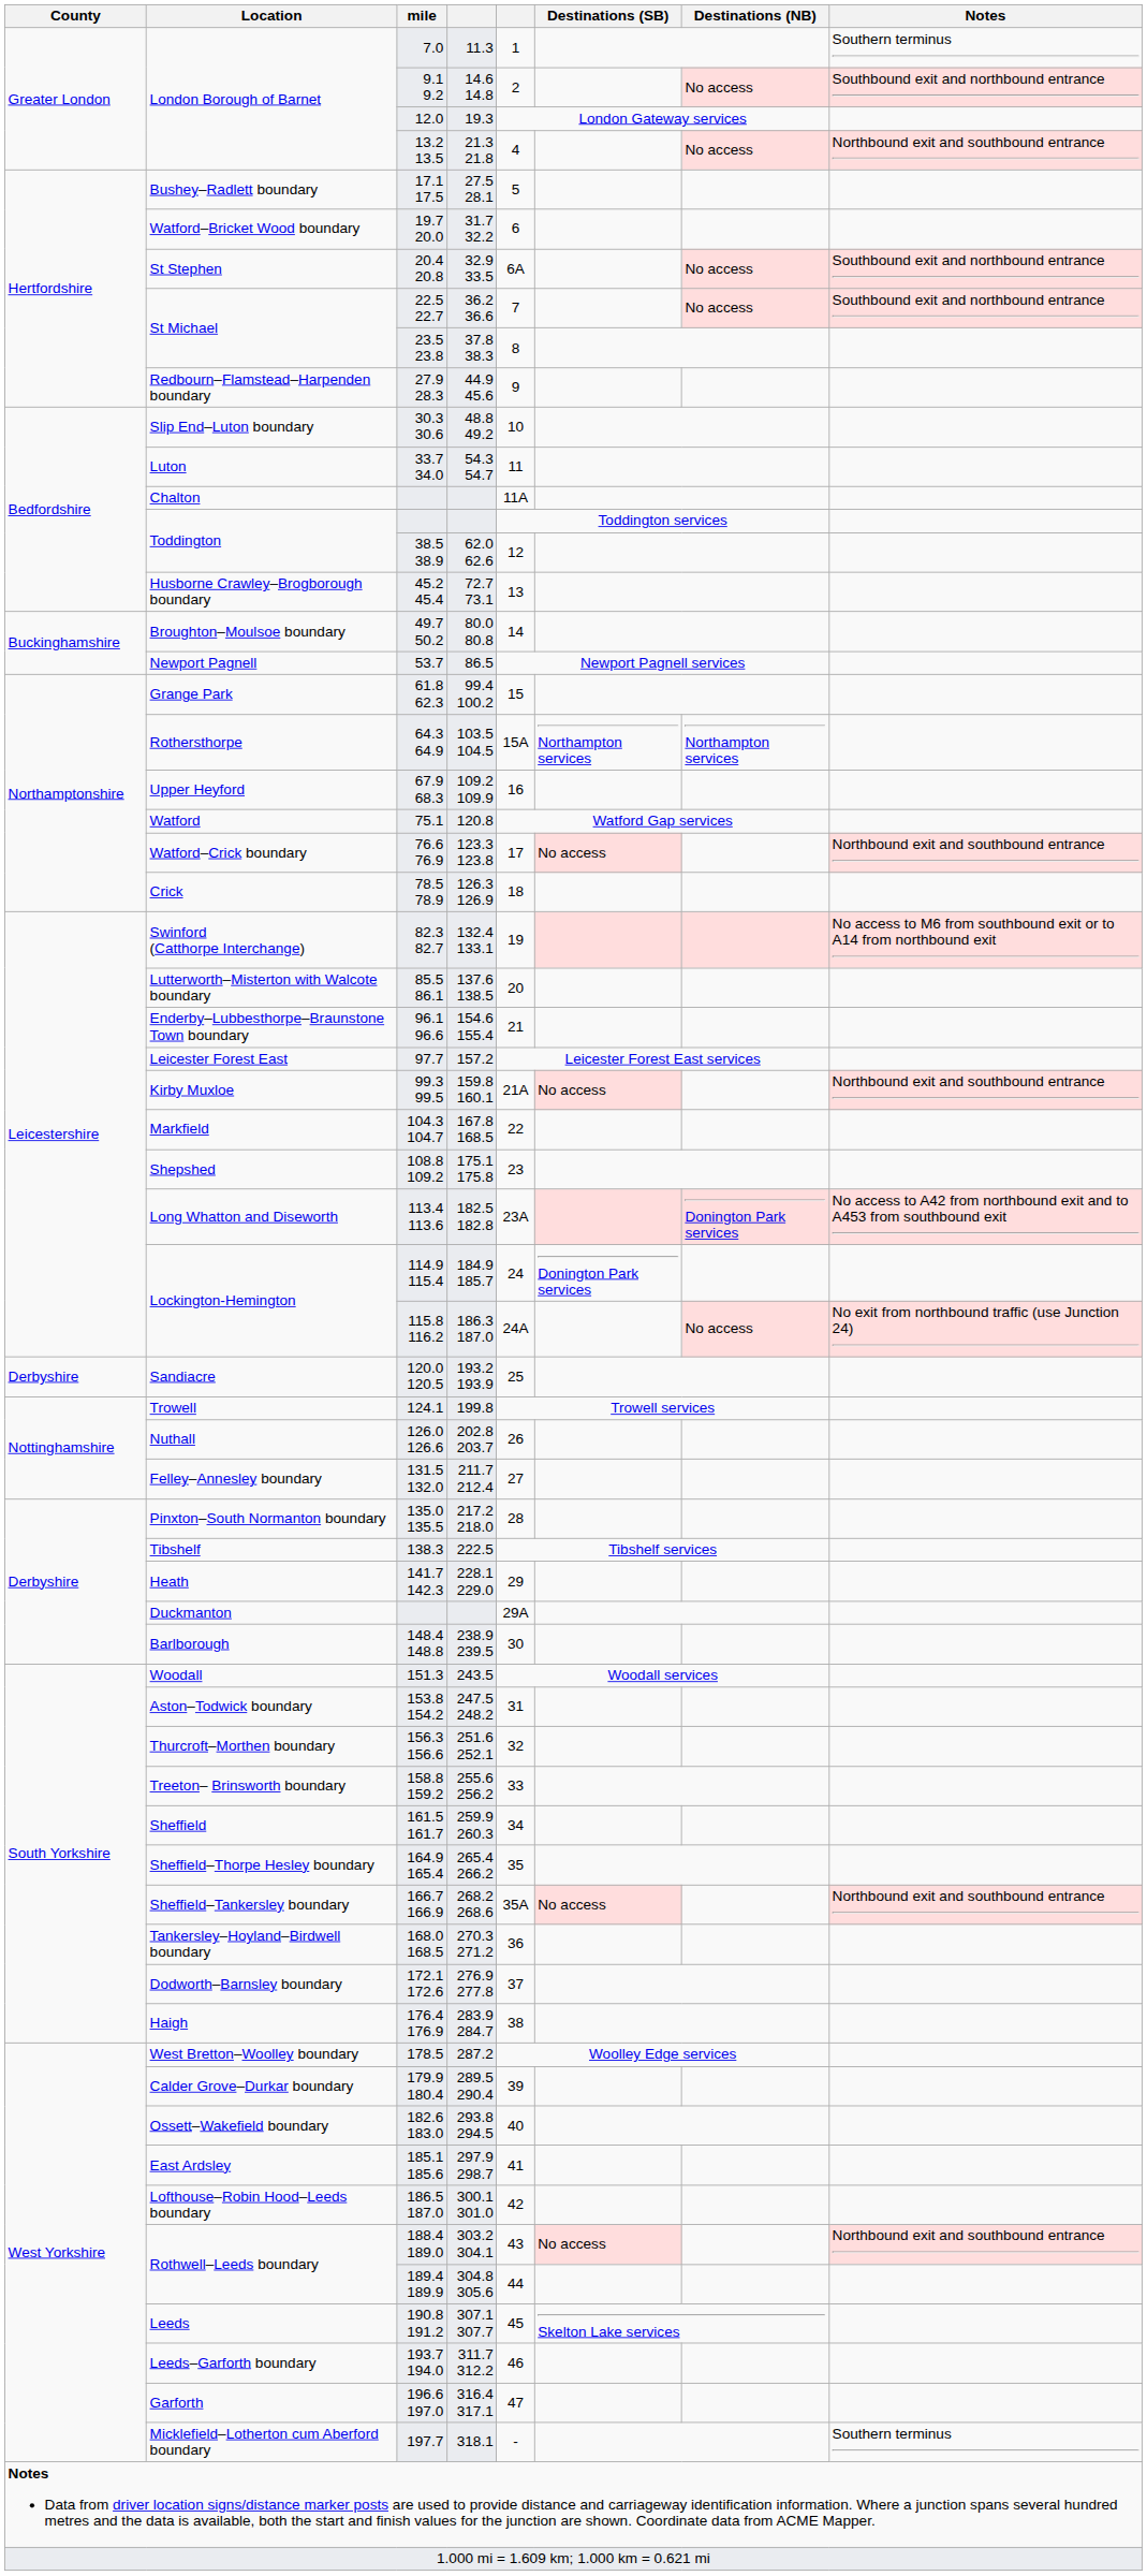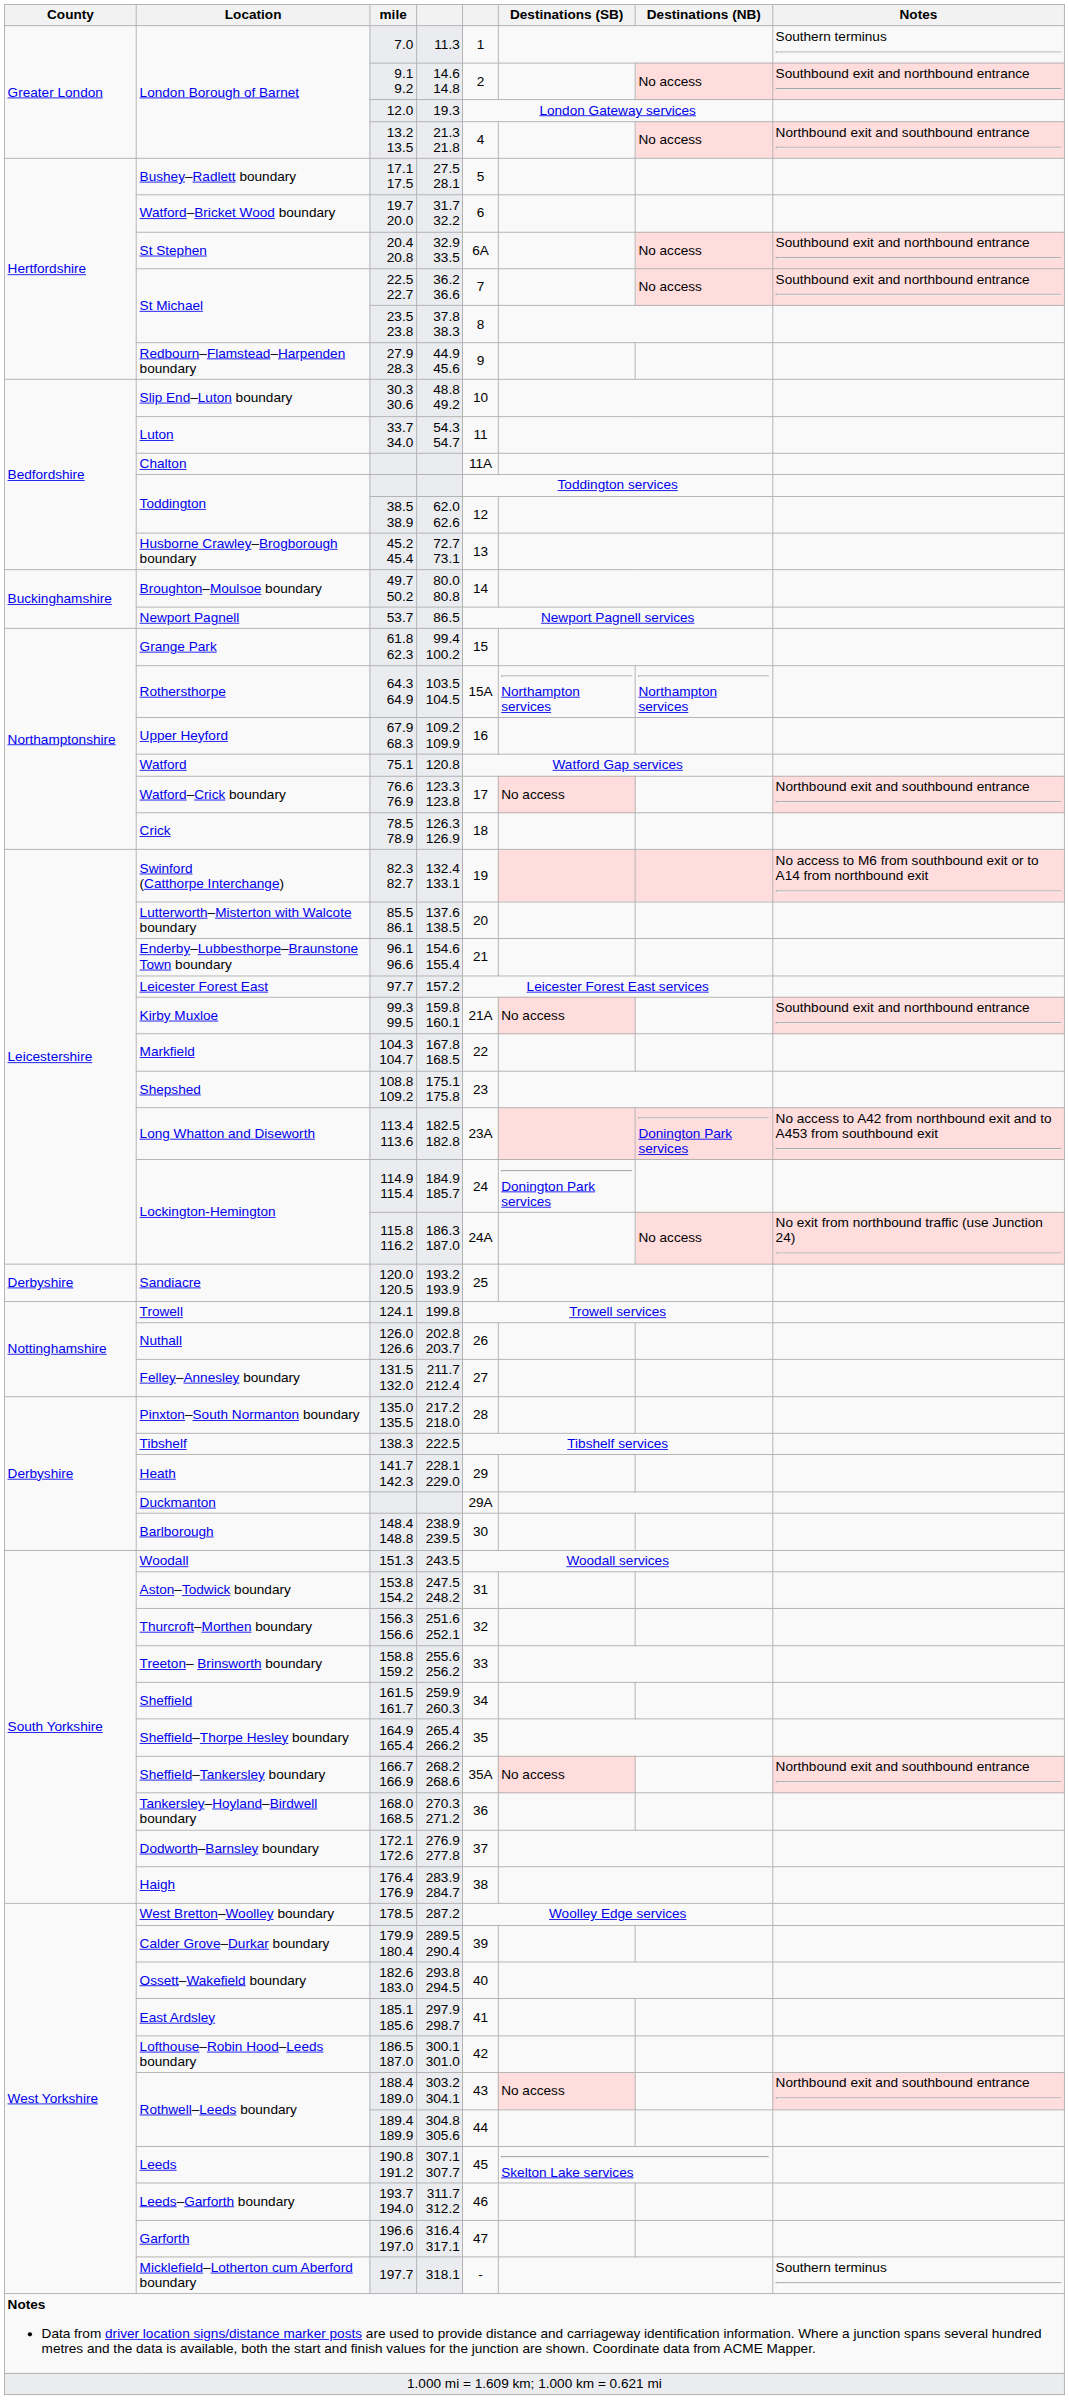99.3 99.5 | Notes: Northbound exit and southbound entrance -> Southbound exit and northbound entrance
